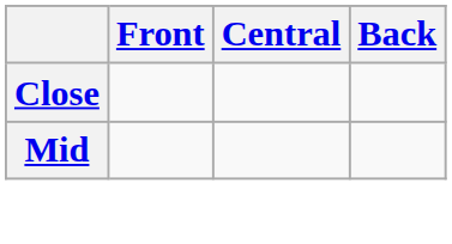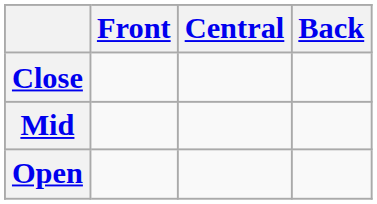+ row: Open
